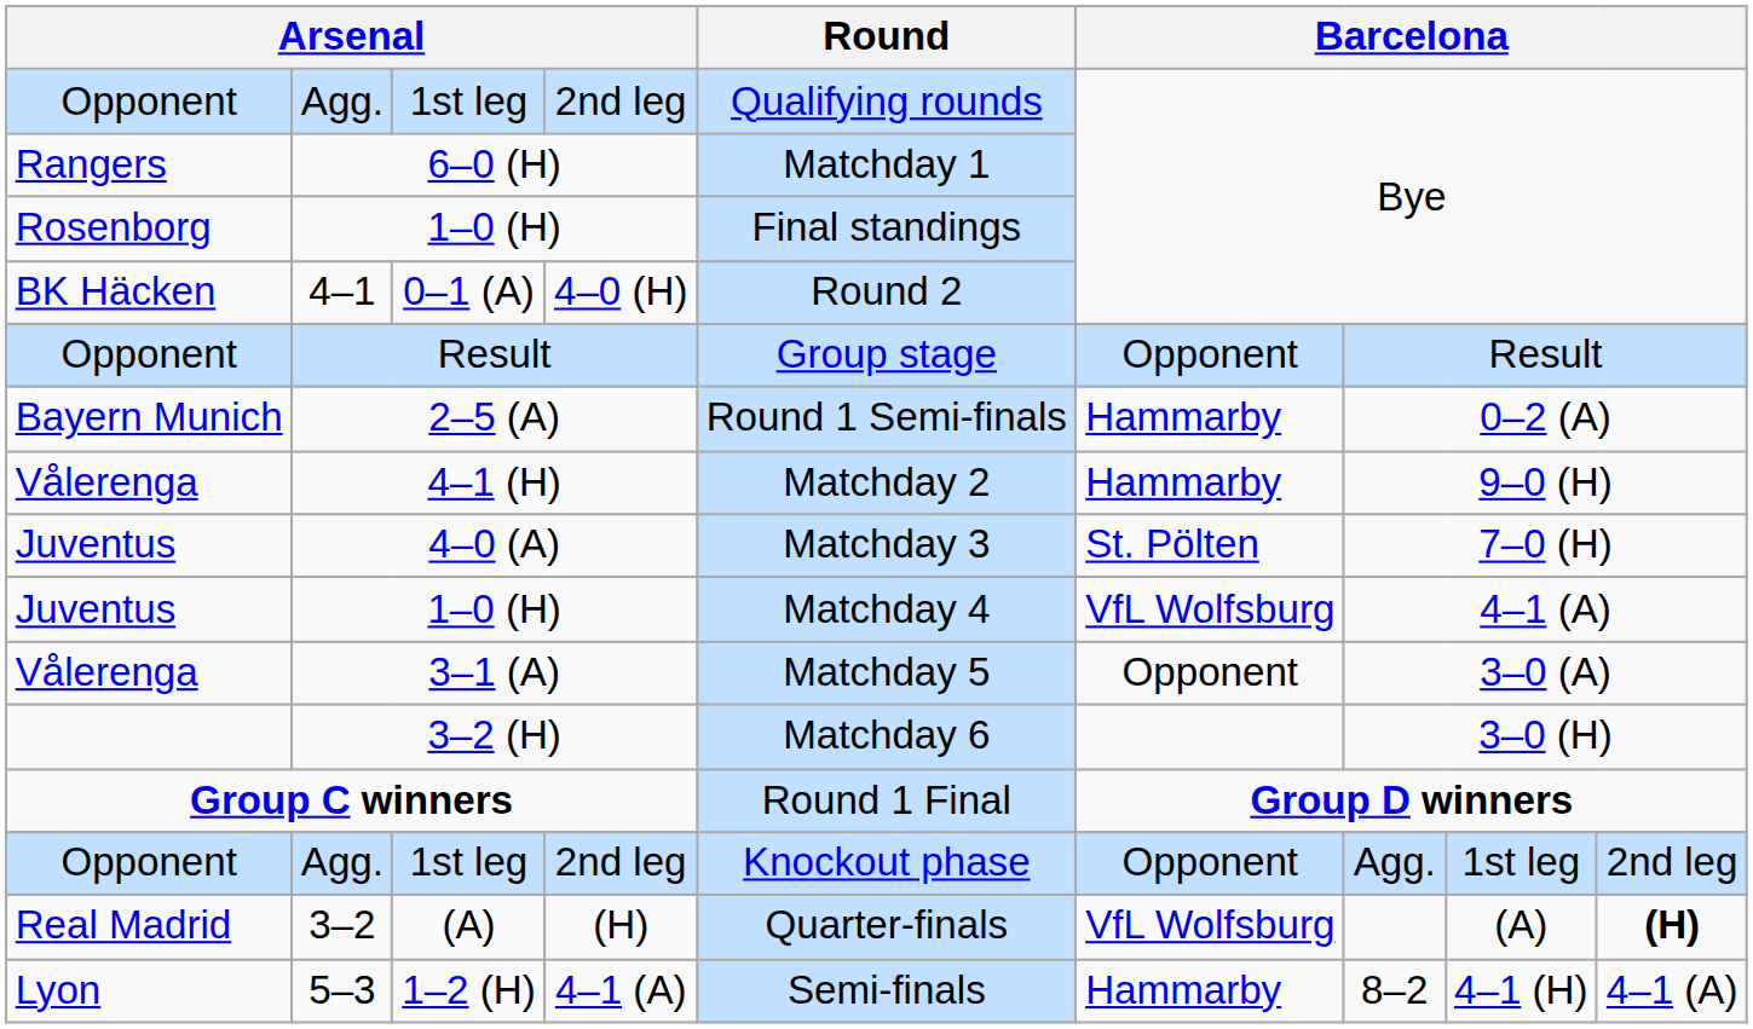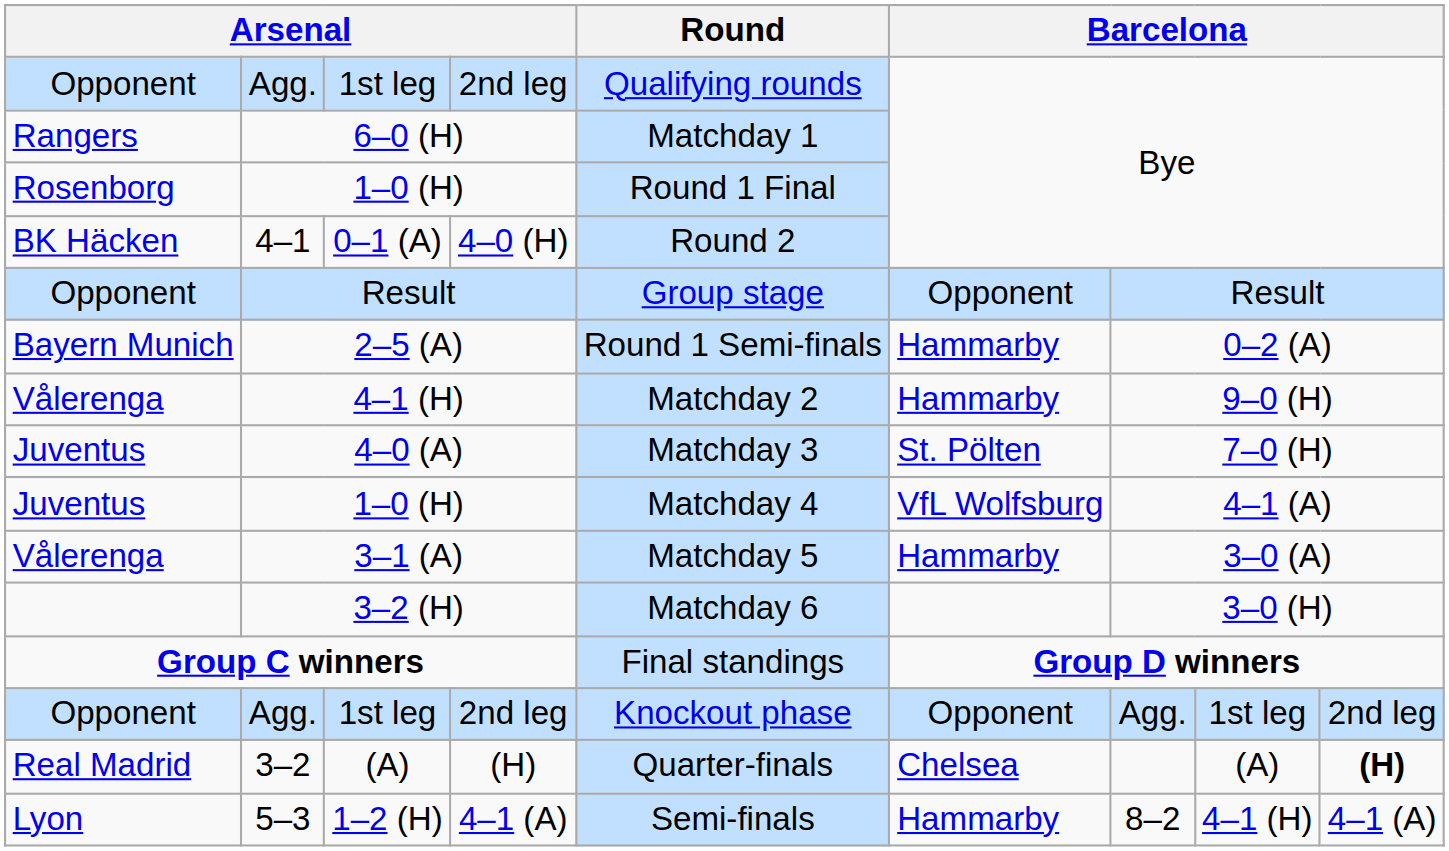Rosenborg / 1–0 (H) | Round: Final standings -> Round 1 Final
3–1 (A) | column 6: Opponent -> Hammarby
Group C winners | Round: Round 1 Final -> Final standings
3–2 | column 6: VfL Wolfsburg -> Chelsea
